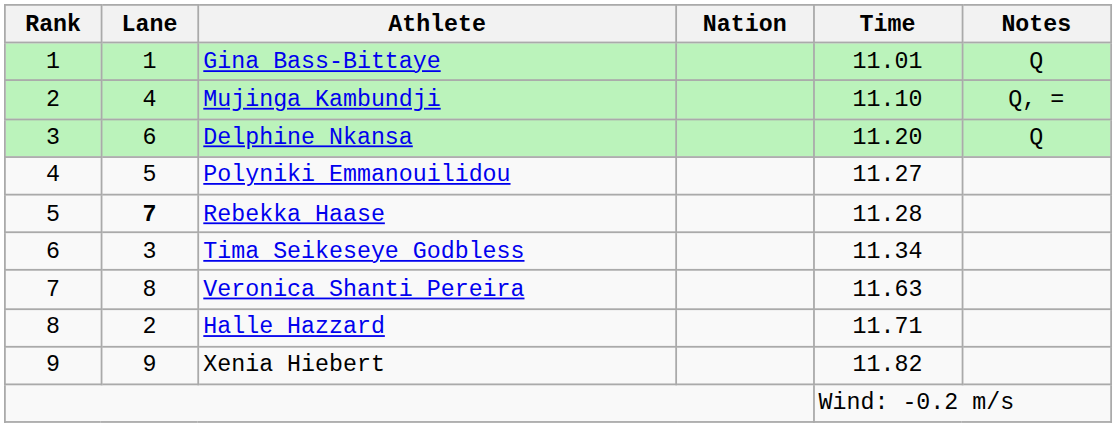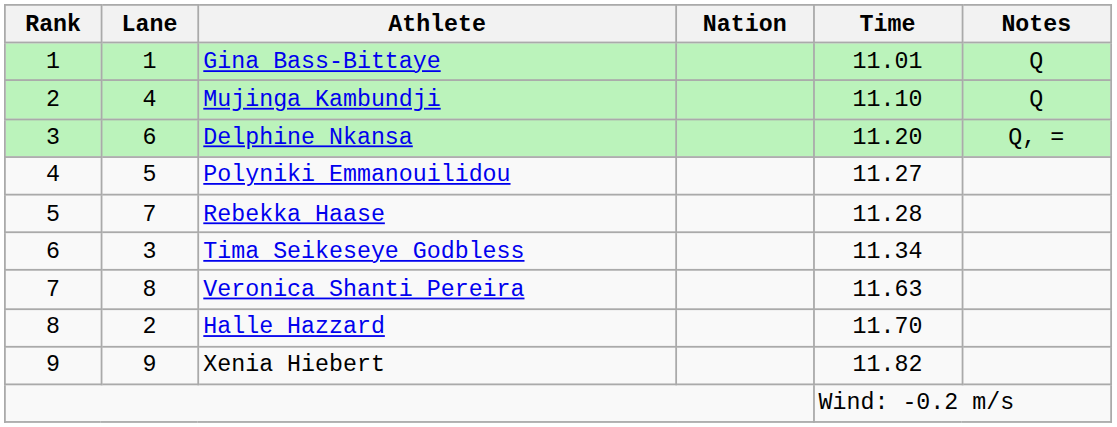Mujinga Kambundji | Notes: Q, = -> Q
Delphine Nkansa | Notes: Q -> Q, =
Rebekka Haase | Lane: bold -> normal
Halle Hazzard | Time: 11.71 -> 11.70
